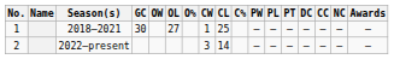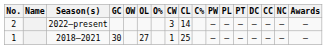rows swapped: 2018–2021 <-> 2022–present
